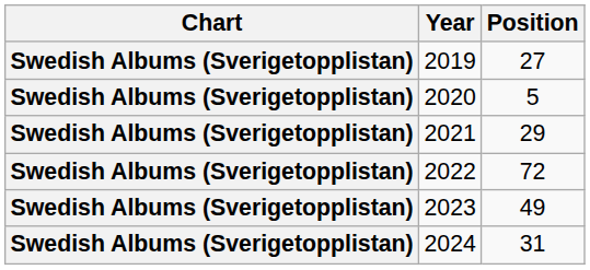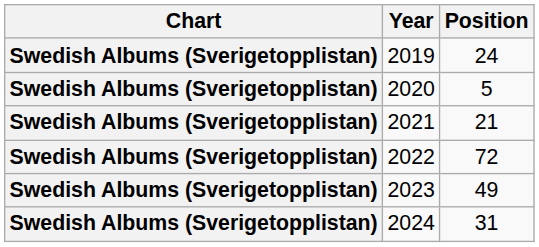2019 | Position: 27 -> 24
2021 | Position: 29 -> 21
